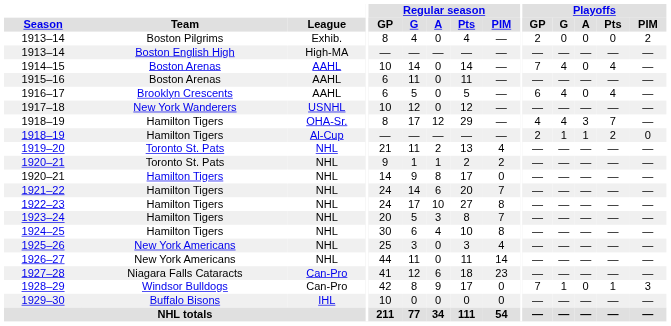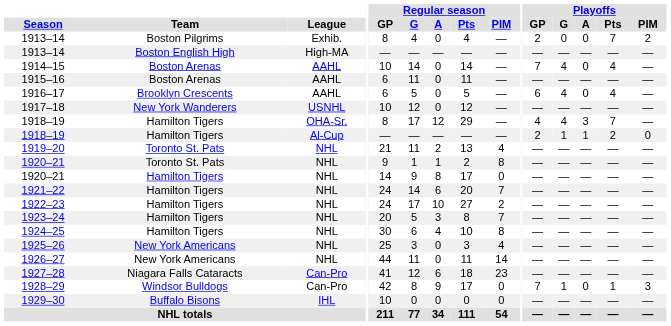1913–14 / Boston Pilgrims | Playoffs / Pts: 0 -> 7
1920–21 / Toronto St. Pats | Regular season / PIM: 2 -> 8
1922–23 | Regular season / PIM: 8 -> 2
